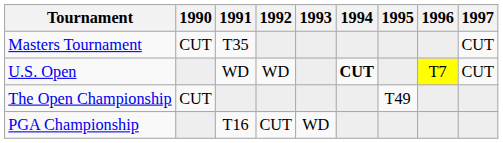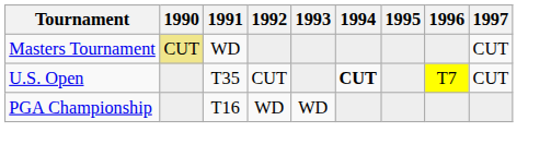Masters Tournament | 1990: no background -> khaki background
Masters Tournament | 1991: T35 -> WD
U.S. Open | 1991: WD -> T35
U.S. Open | 1992: WD -> CUT
- row: The Open Championship | CUT | T49
PGA Championship | 1992: CUT -> WD
